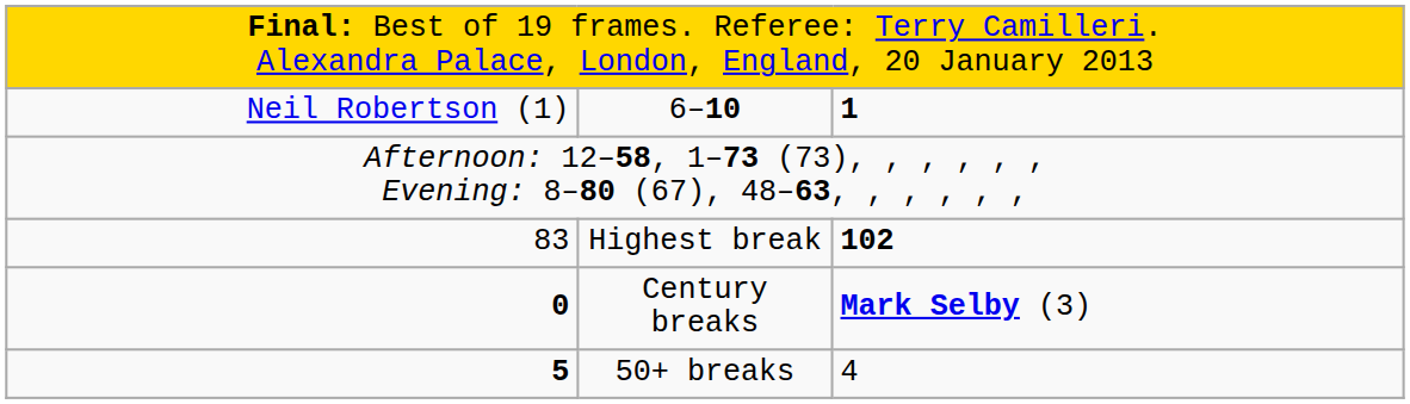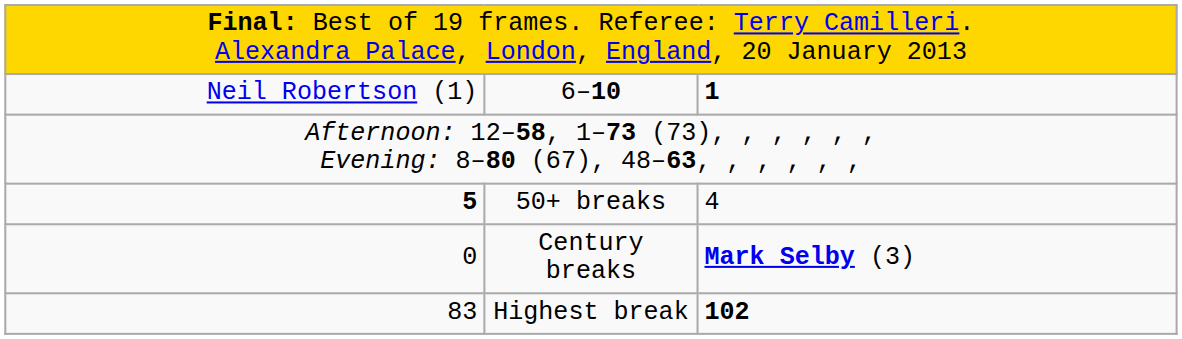rows swapped: Highest break <-> 50+ breaks
Century breaks | column 1: bold -> normal
